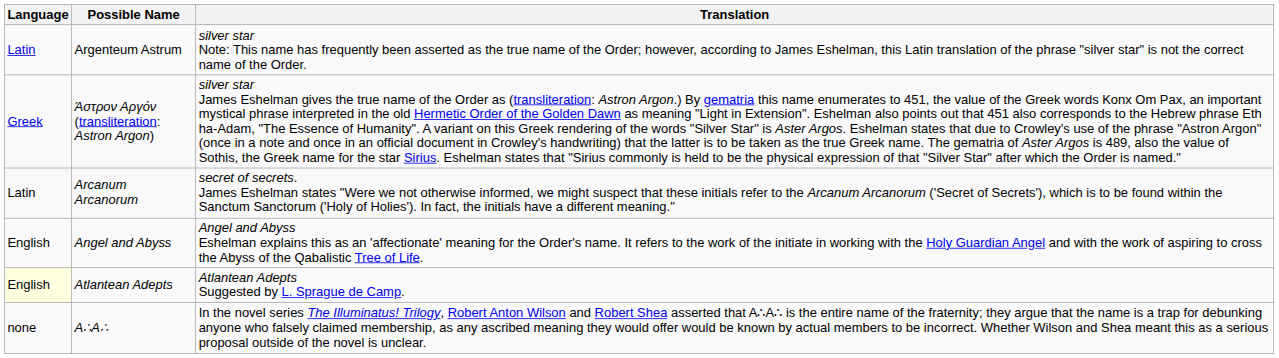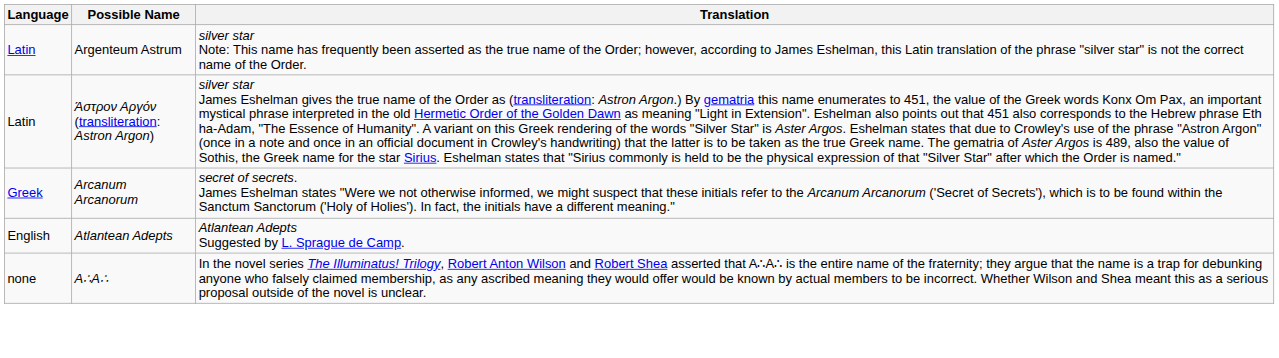Άστρον Αργόν (transliteration: Astron Argon) | Language: Greek -> Latin
Arcanum Arcanorum | Language: Latin -> Greek
- row: English | Angel and Abyss | Angel and Abyss Eshelman explains this as an 'affectionate' meaning for the Order's name. It refers to the work of the initiate in working with the Holy Guardian Angel and with the work of aspiring to cross the Abyss of the Qabalistic Tree of Life.
Atlantean Adepts | Language: lightyellow background -> no background
